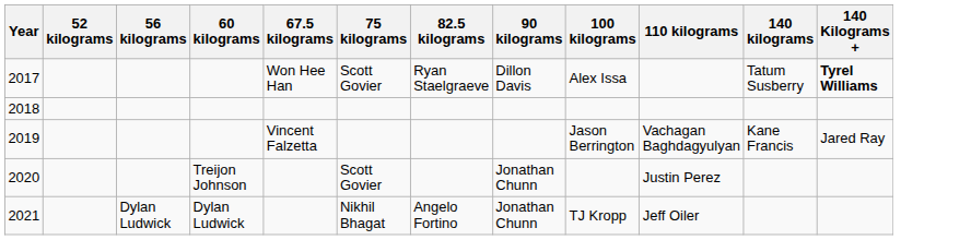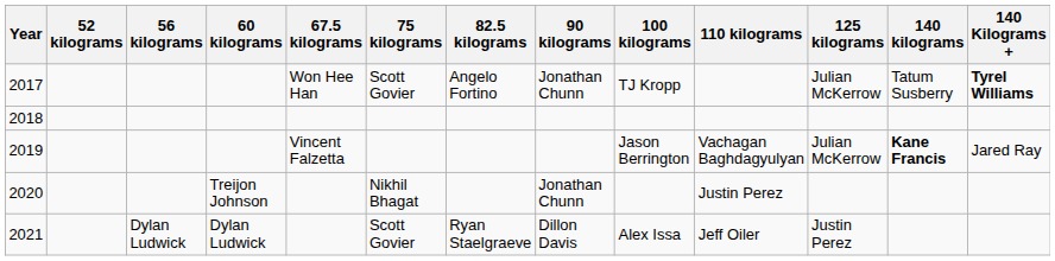+ column: 125 kilograms | Julian McKerrow | Julian McKerrow | Justin Perez
2017 | 82.5 kilograms: Ryan Staelgraeve -> Angelo Fortino
2017 | 90 kilograms: Dillon Davis -> Jonathan Chunn
2017 | 100 kilograms: Alex Issa -> TJ Kropp
2019 | 140 kilograms: normal -> bold
2020 | 75 kilograms: Scott Govier -> Nikhil Bhagat
2021 | 75 kilograms: Nikhil Bhagat -> Scott Govier
2021 | 82.5 kilograms: Angelo Fortino -> Ryan Staelgraeve
2021 | 90 kilograms: Jonathan Chunn -> Dillon Davis
2021 | 100 kilograms: TJ Kropp -> Alex Issa
